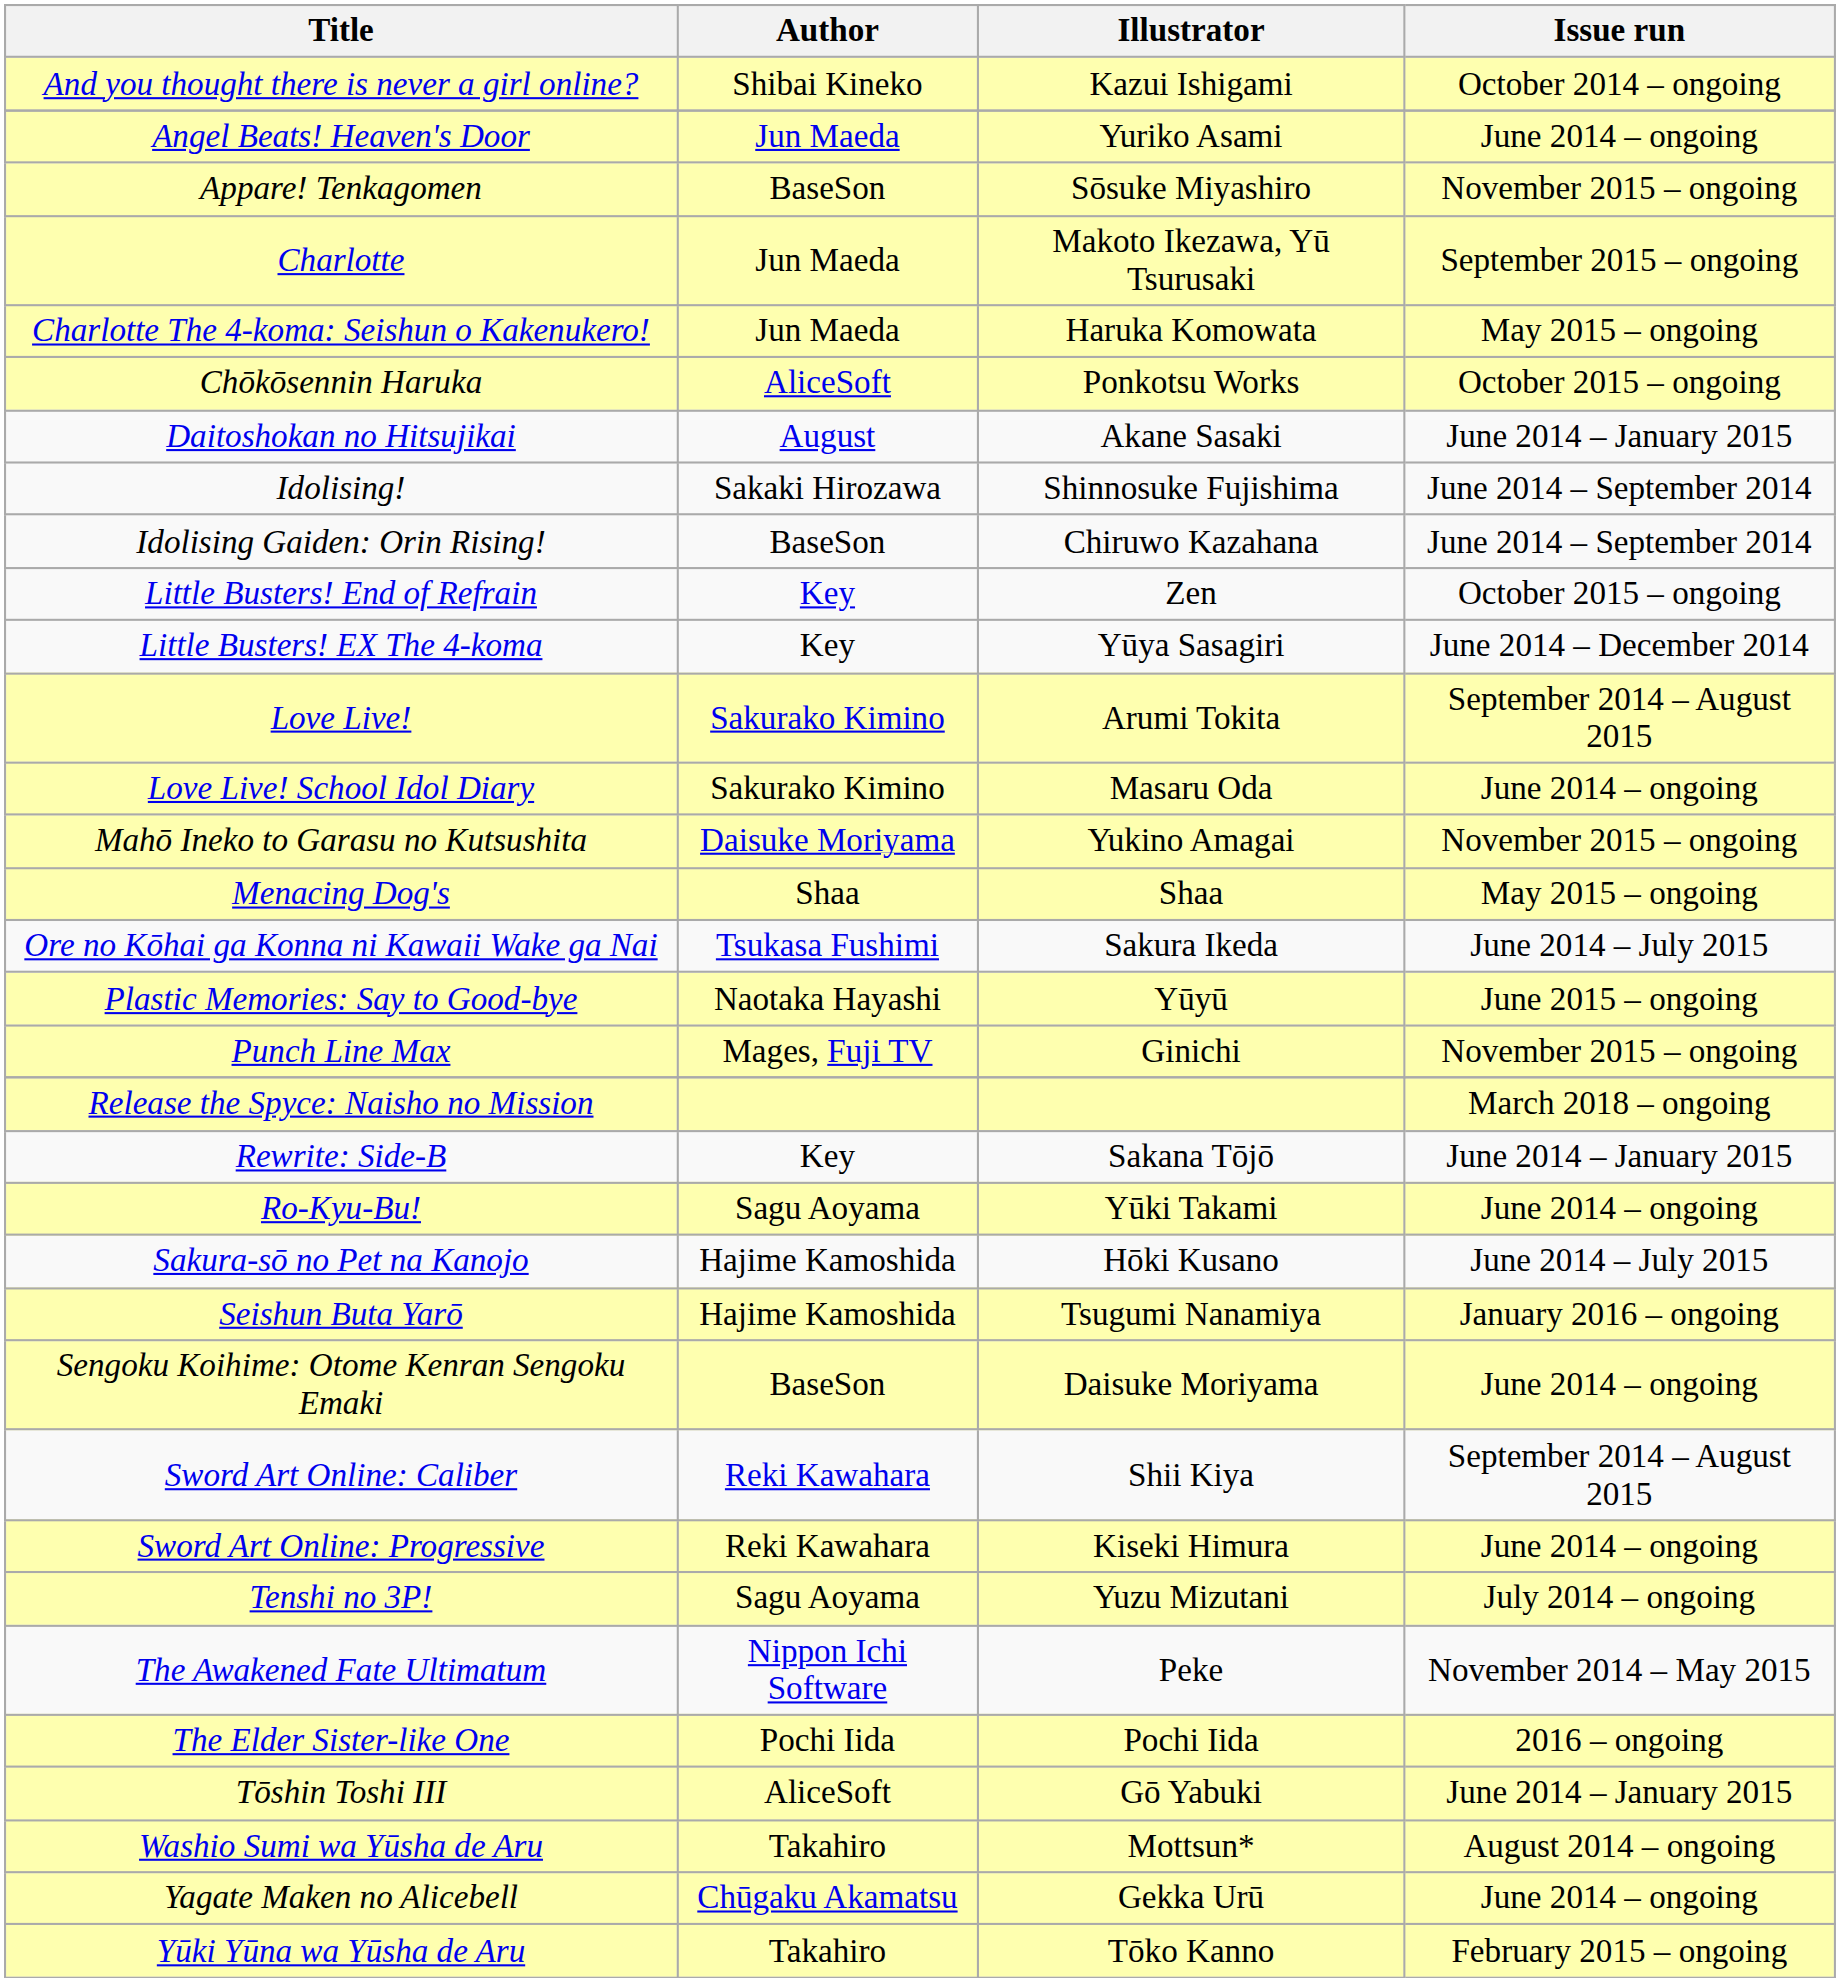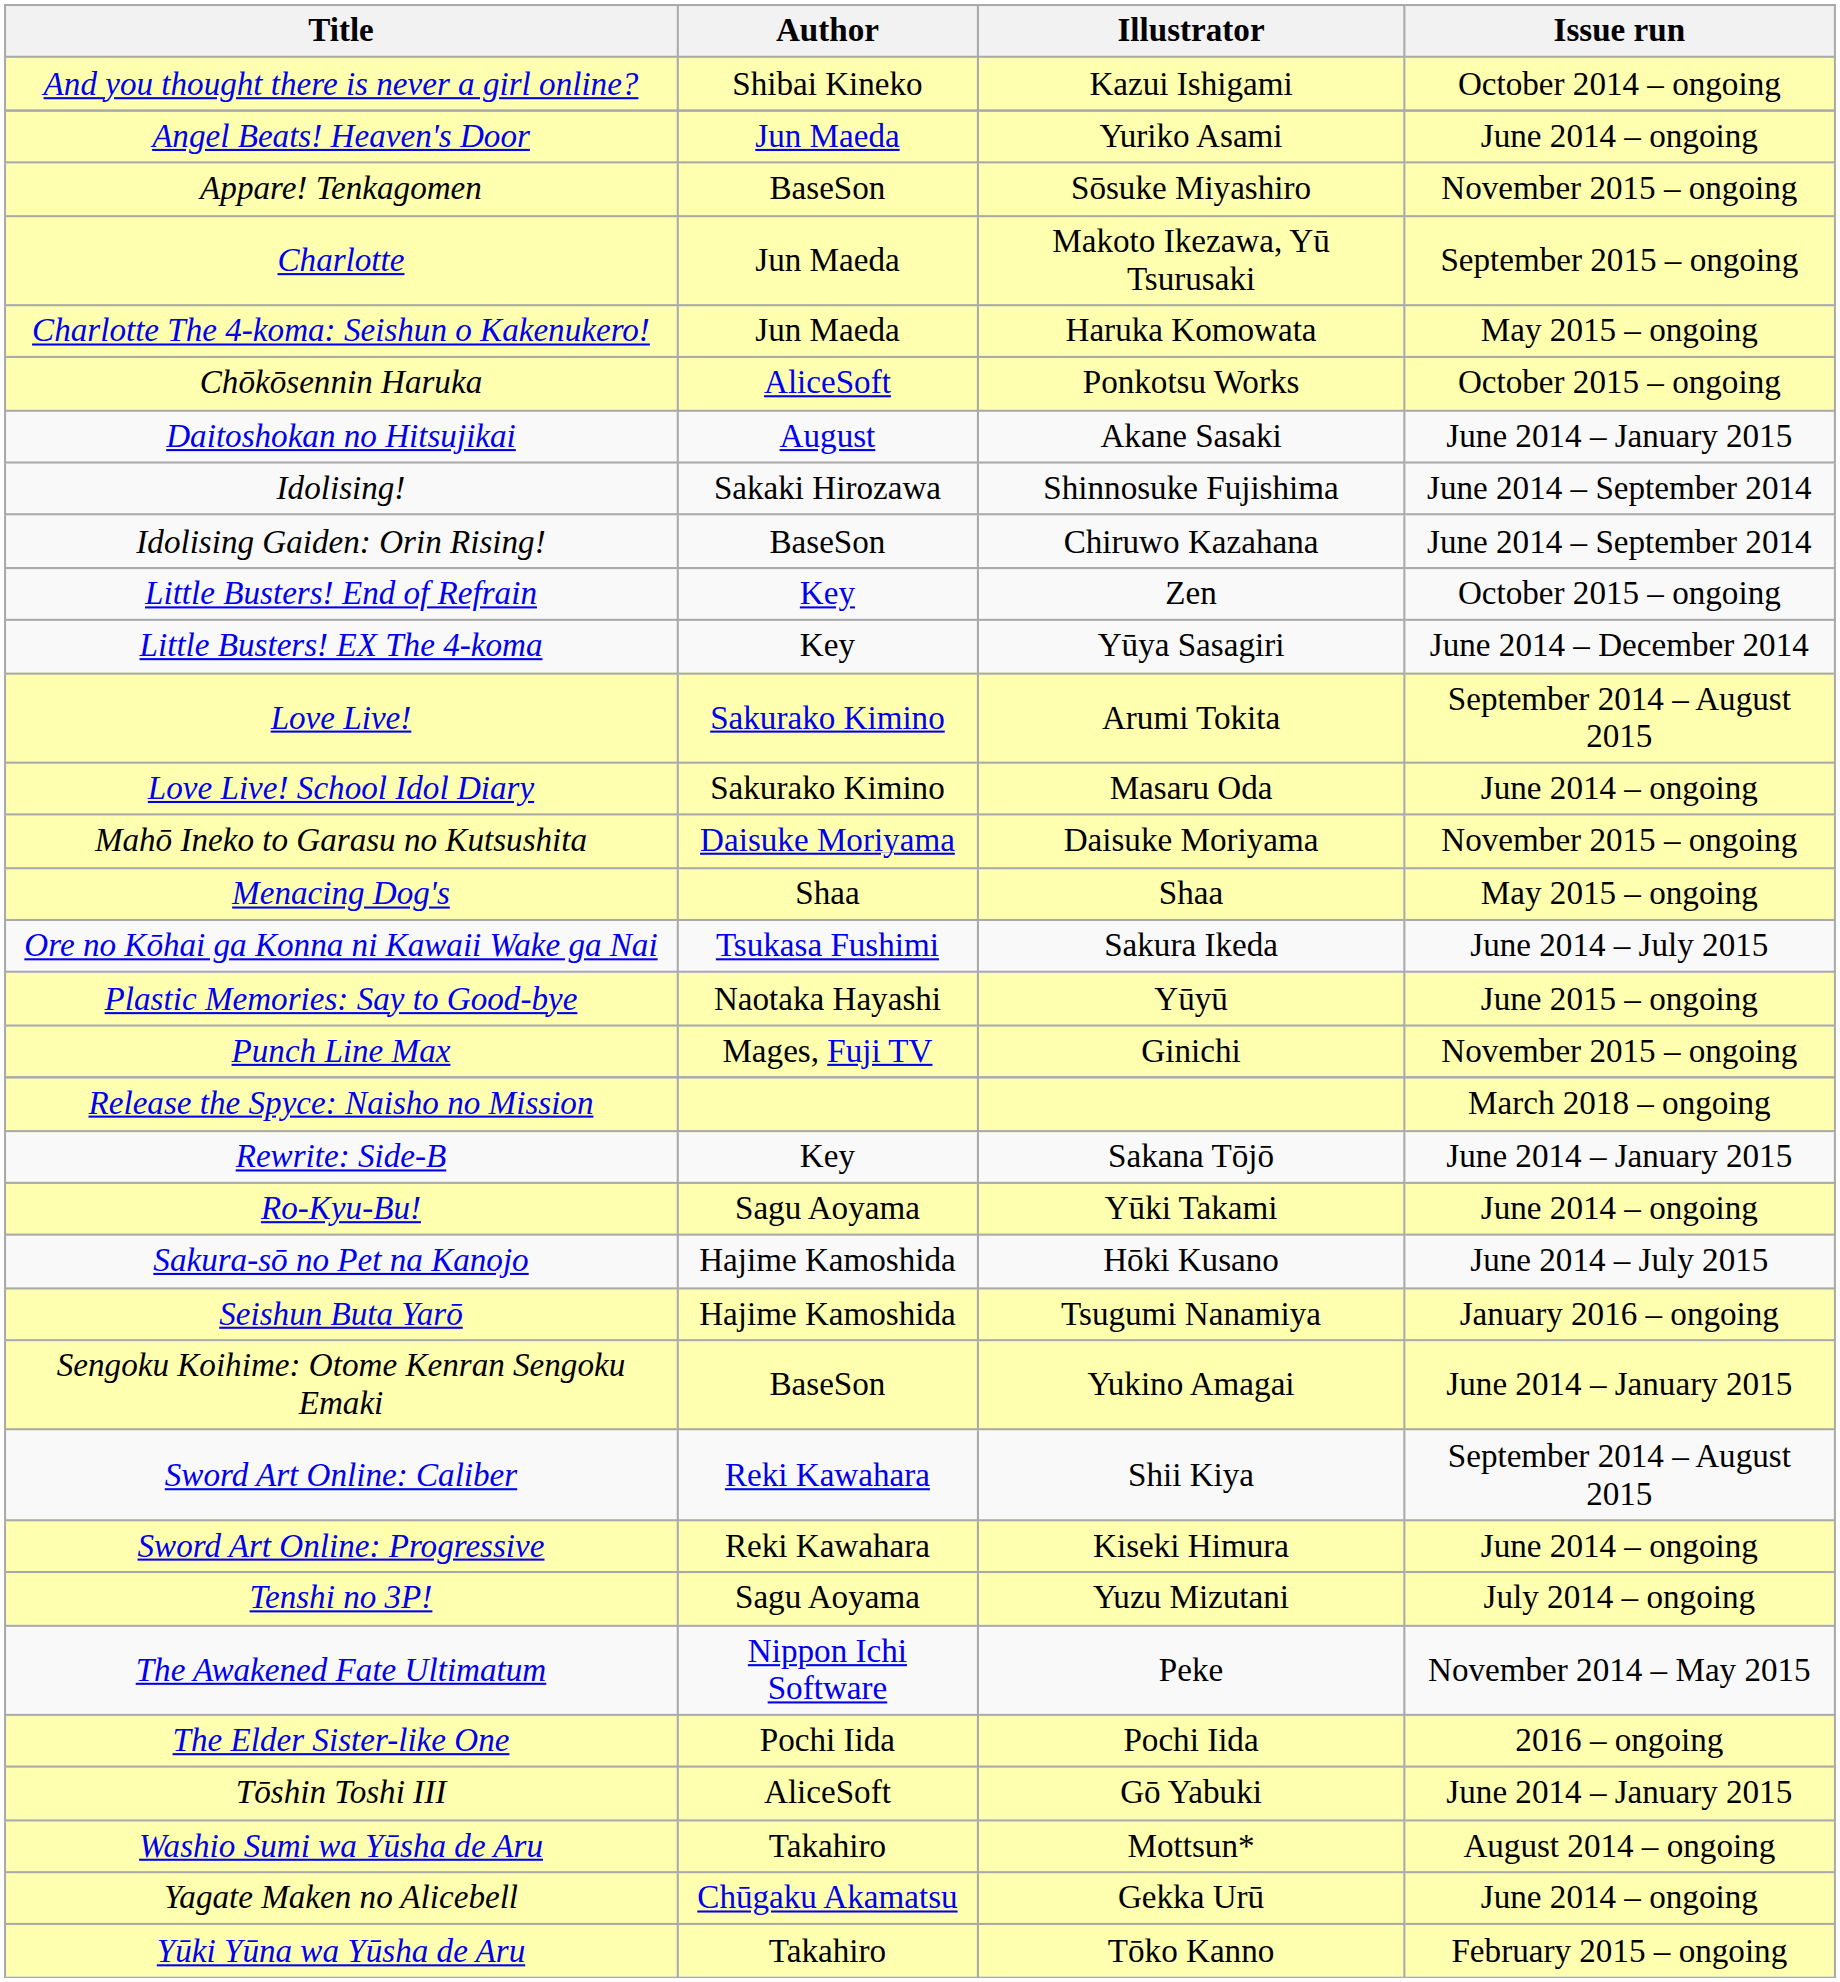Mahō Ineko to Garasu no Kutsushita | Illustrator: Yukino Amagai -> Daisuke Moriyama
Sengoku Koihime: Otome Kenran Sengoku Emaki | Illustrator: Daisuke Moriyama -> Yukino Amagai
Sengoku Koihime: Otome Kenran Sengoku Emaki | Issue run: June 2014 – ongoing -> June 2014 – January 2015
